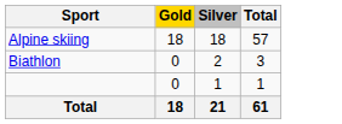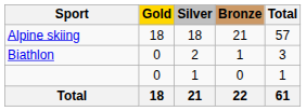+ column: Bronze | 21 | 1 | 0 | 22
